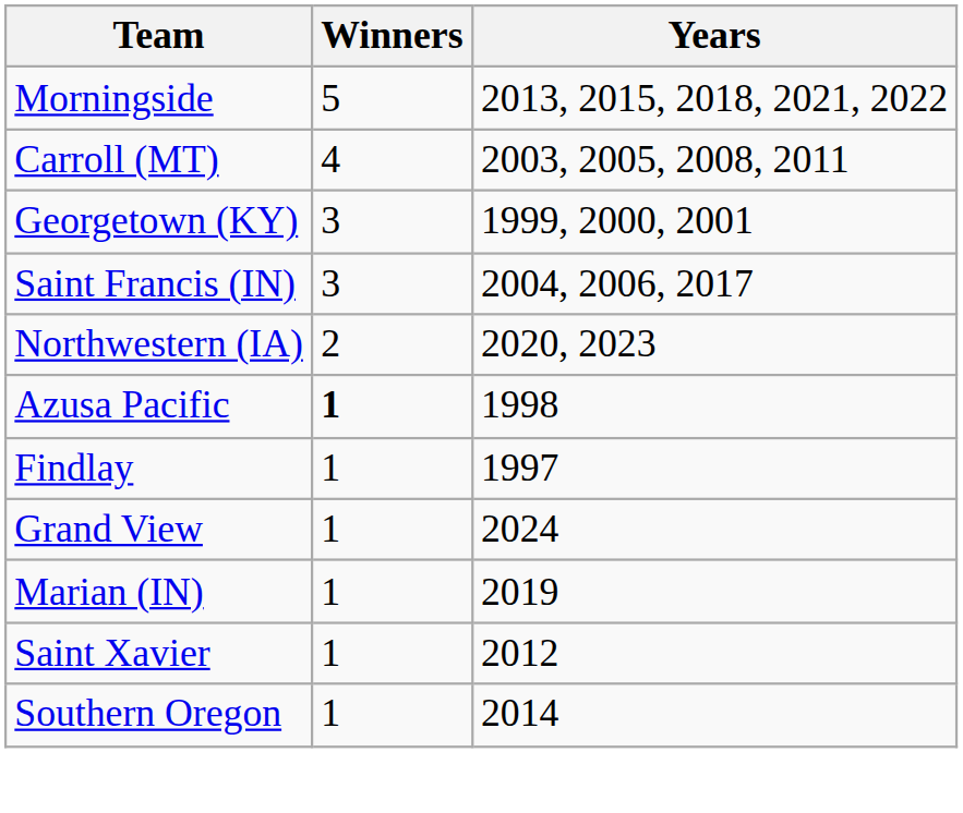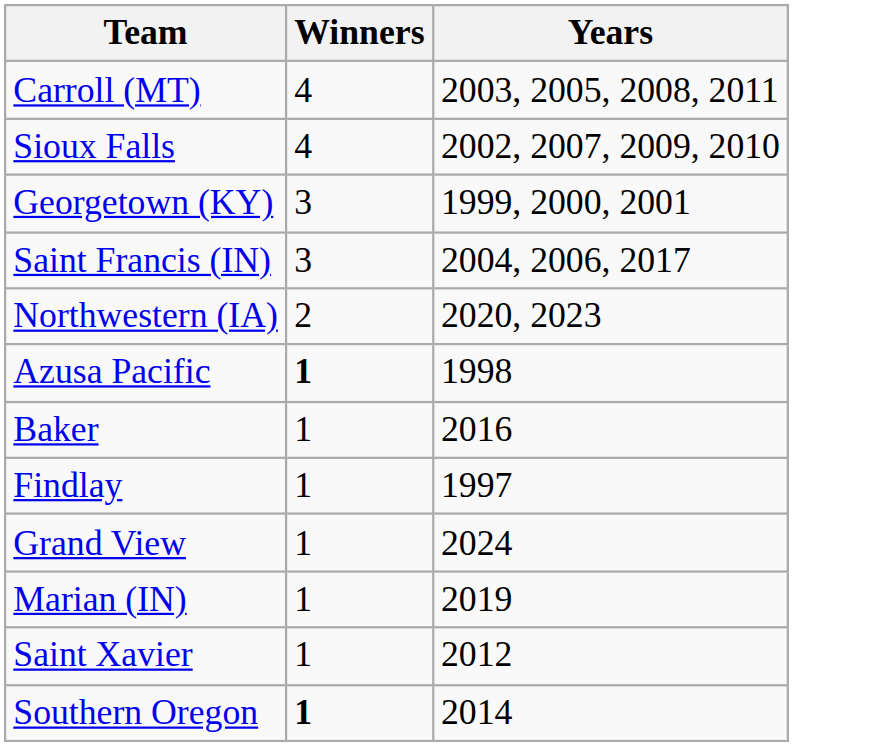- row: Morningside | 5 | 2013, 2015, 2018, 2021, 2022
+ row: Sioux Falls | 4 | 2002, 2007, 2009, 2010
+ row: Baker | 1 | 2016
Southern Oregon | Winners: normal -> bold
